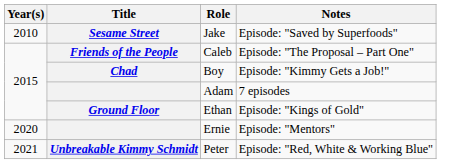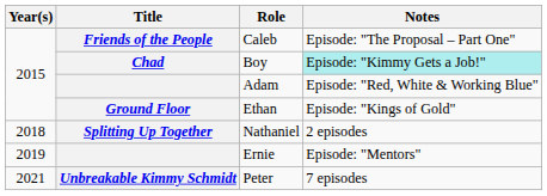- row: 2010 | Sesame Street | Jake | Episode: "Saved by Superfoods"
Boy | Notes: no background -> paleturquoise background
Adam | Notes: 7 episodes -> Episode: "Red, White & Working Blue"
+ row: 2018 | Splitting Up Together | Nathaniel | 2 episodes
Ernie | Year(s): 2020 -> 2019
Peter | Notes: Episode: "Red, White & Working Blue" -> 7 episodes
